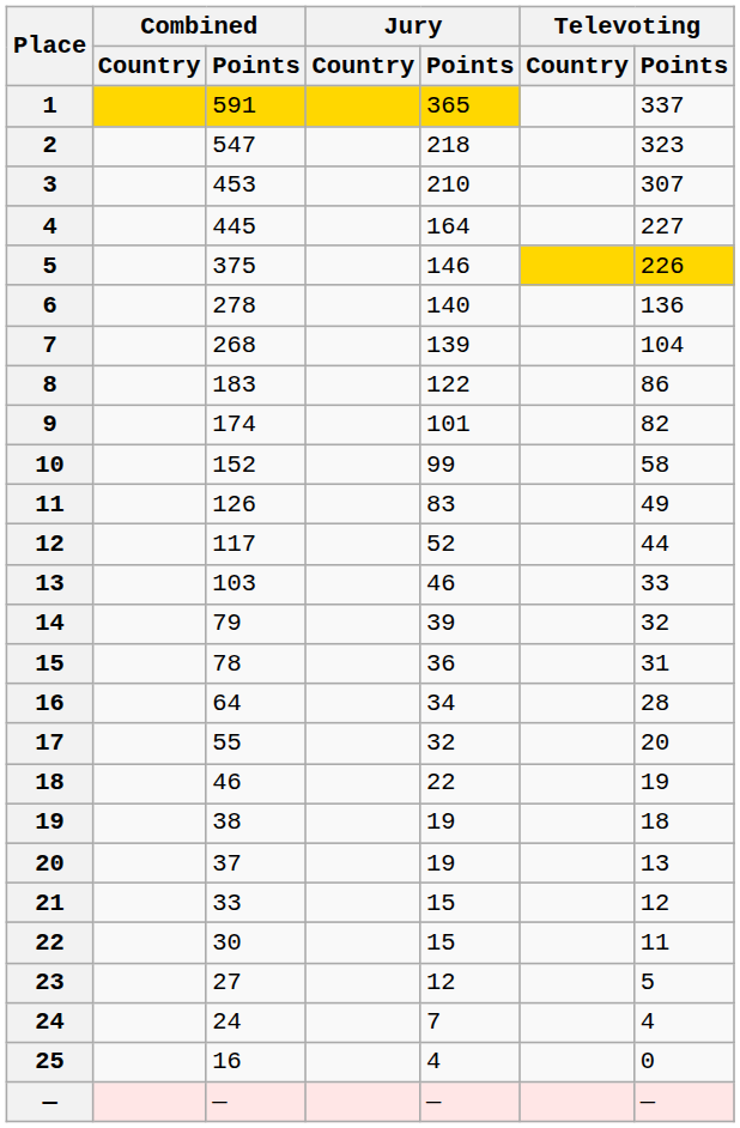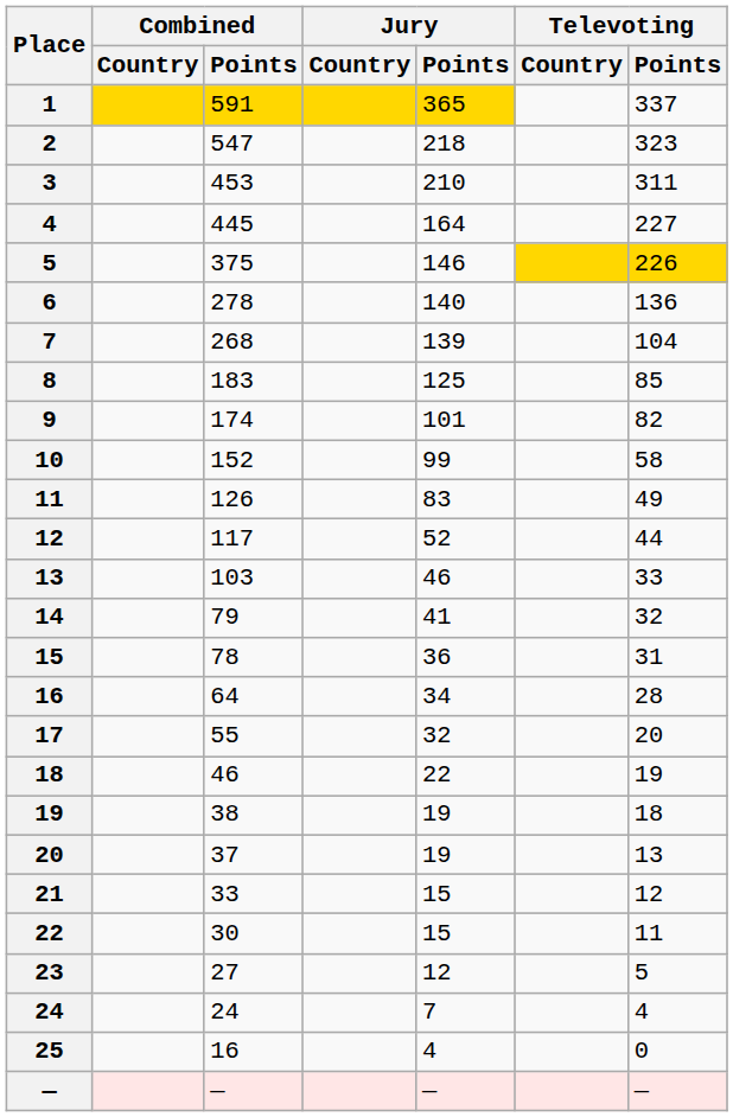3 | Televoting / Points: 307 -> 311
8 | Jury / Points: 122 -> 125
8 | Televoting / Points: 86 -> 85
14 | Jury / Points: 39 -> 41
